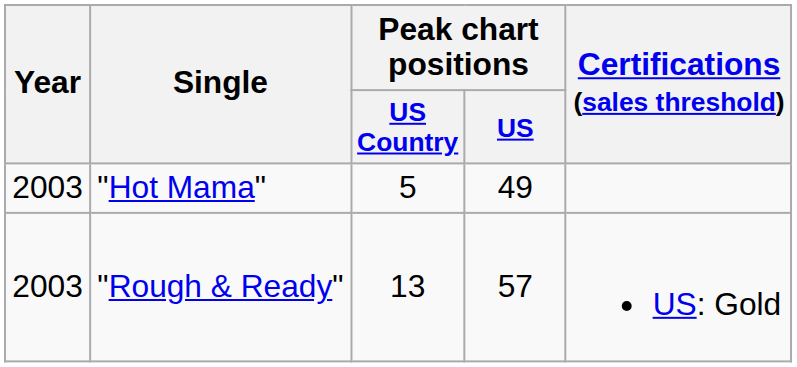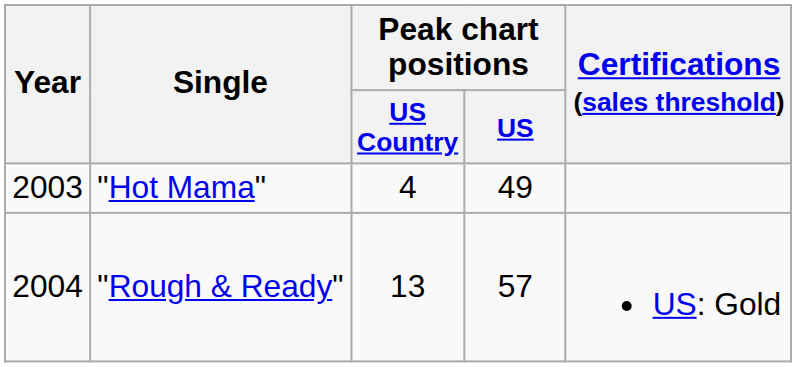"Hot Mama" | Peak chart positions / US Country: 5 -> 4
"Rough & Ready" | Year: 2003 -> 2004
